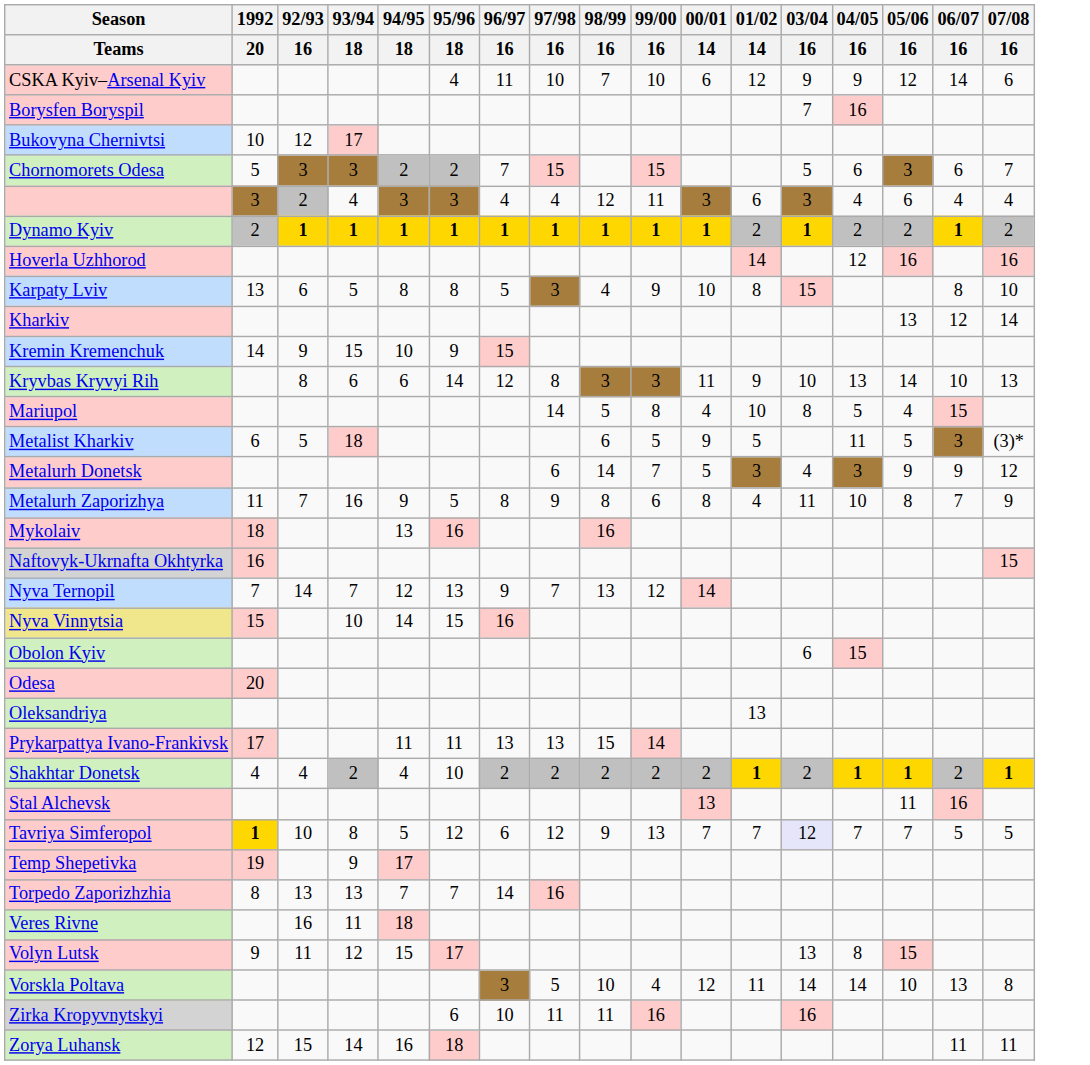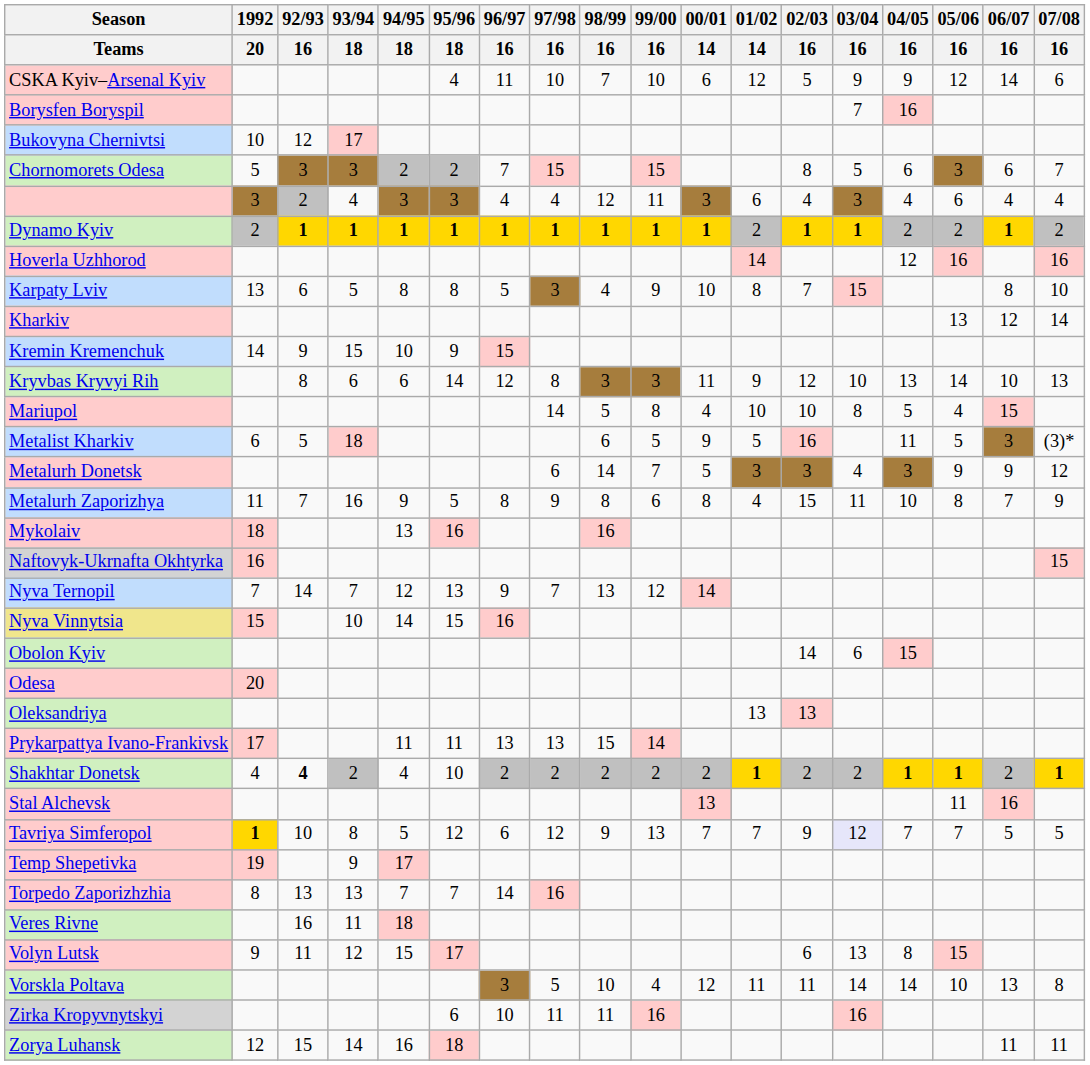+ column: 02/03 | 16 | 5 | 8 | 4 | 1 | 7 | 12 | 10 | 16 | 3 | 15 | 14 | 13 | 2 | 9 | 6 | 11
Shakhtar Donetsk | 92/93 / 16: normal -> bold
